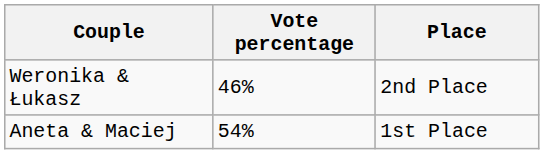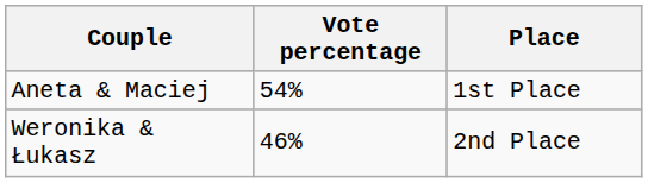rows swapped: Aneta & Maciej <-> Weronika & Łukasz
